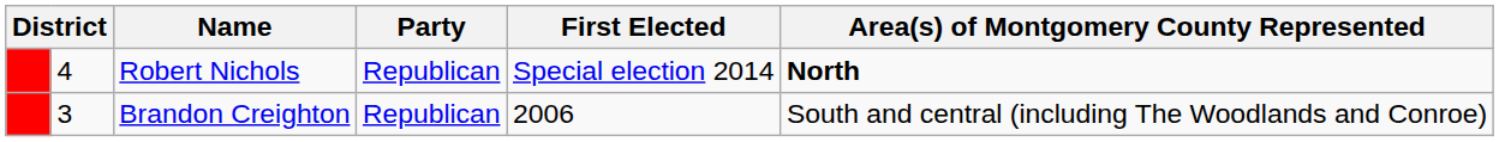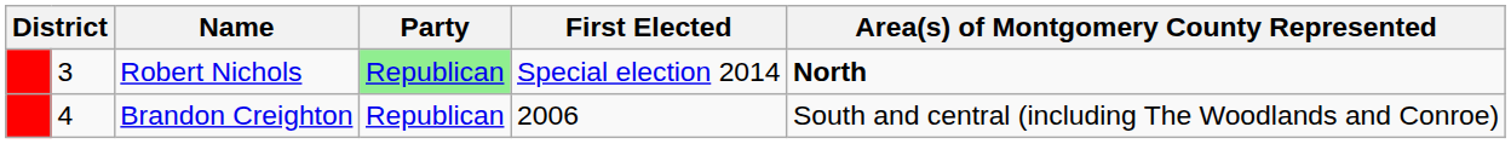Robert Nichols | column 2: 4 -> 3
Robert Nichols | Party: no background -> lightgreen background
Brandon Creighton | column 2: 3 -> 4
